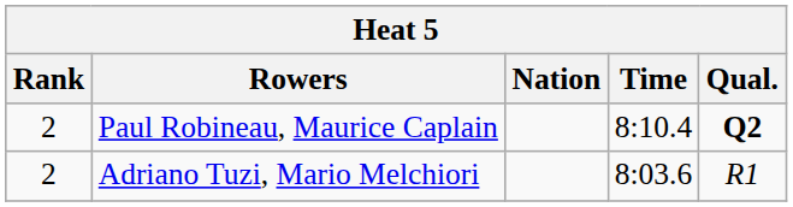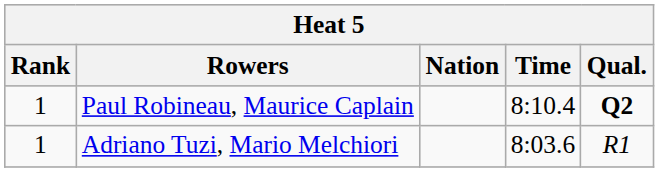Paul Robineau, Maurice Caplain | Rank: 2 -> 1
Adriano Tuzi, Mario Melchiori | Rank: 2 -> 1
